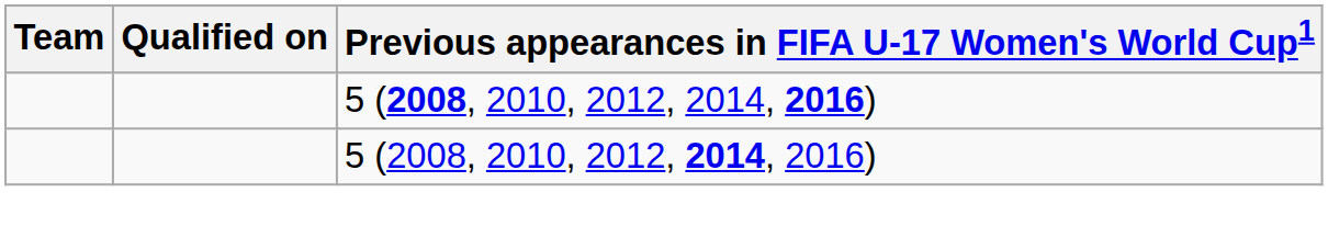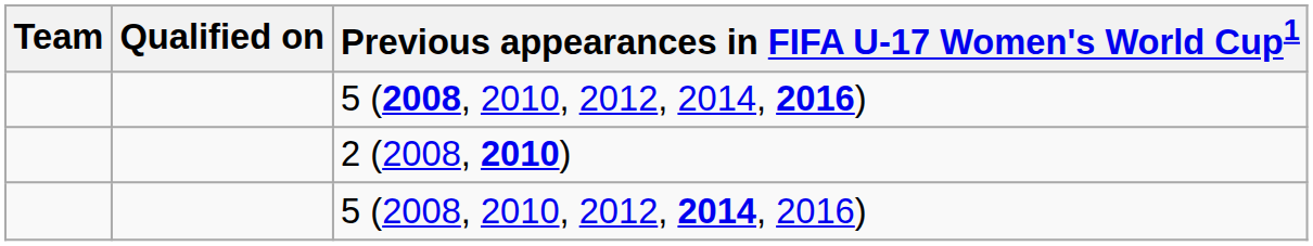+ row: 2 (2008, 2010)
